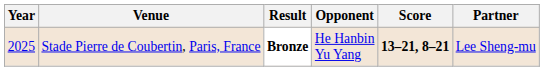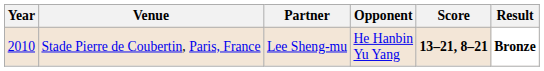columns swapped: Partner <-> Result
Stade Pierre de Coubertin, Paris, France | Year: 2025 -> 2010
